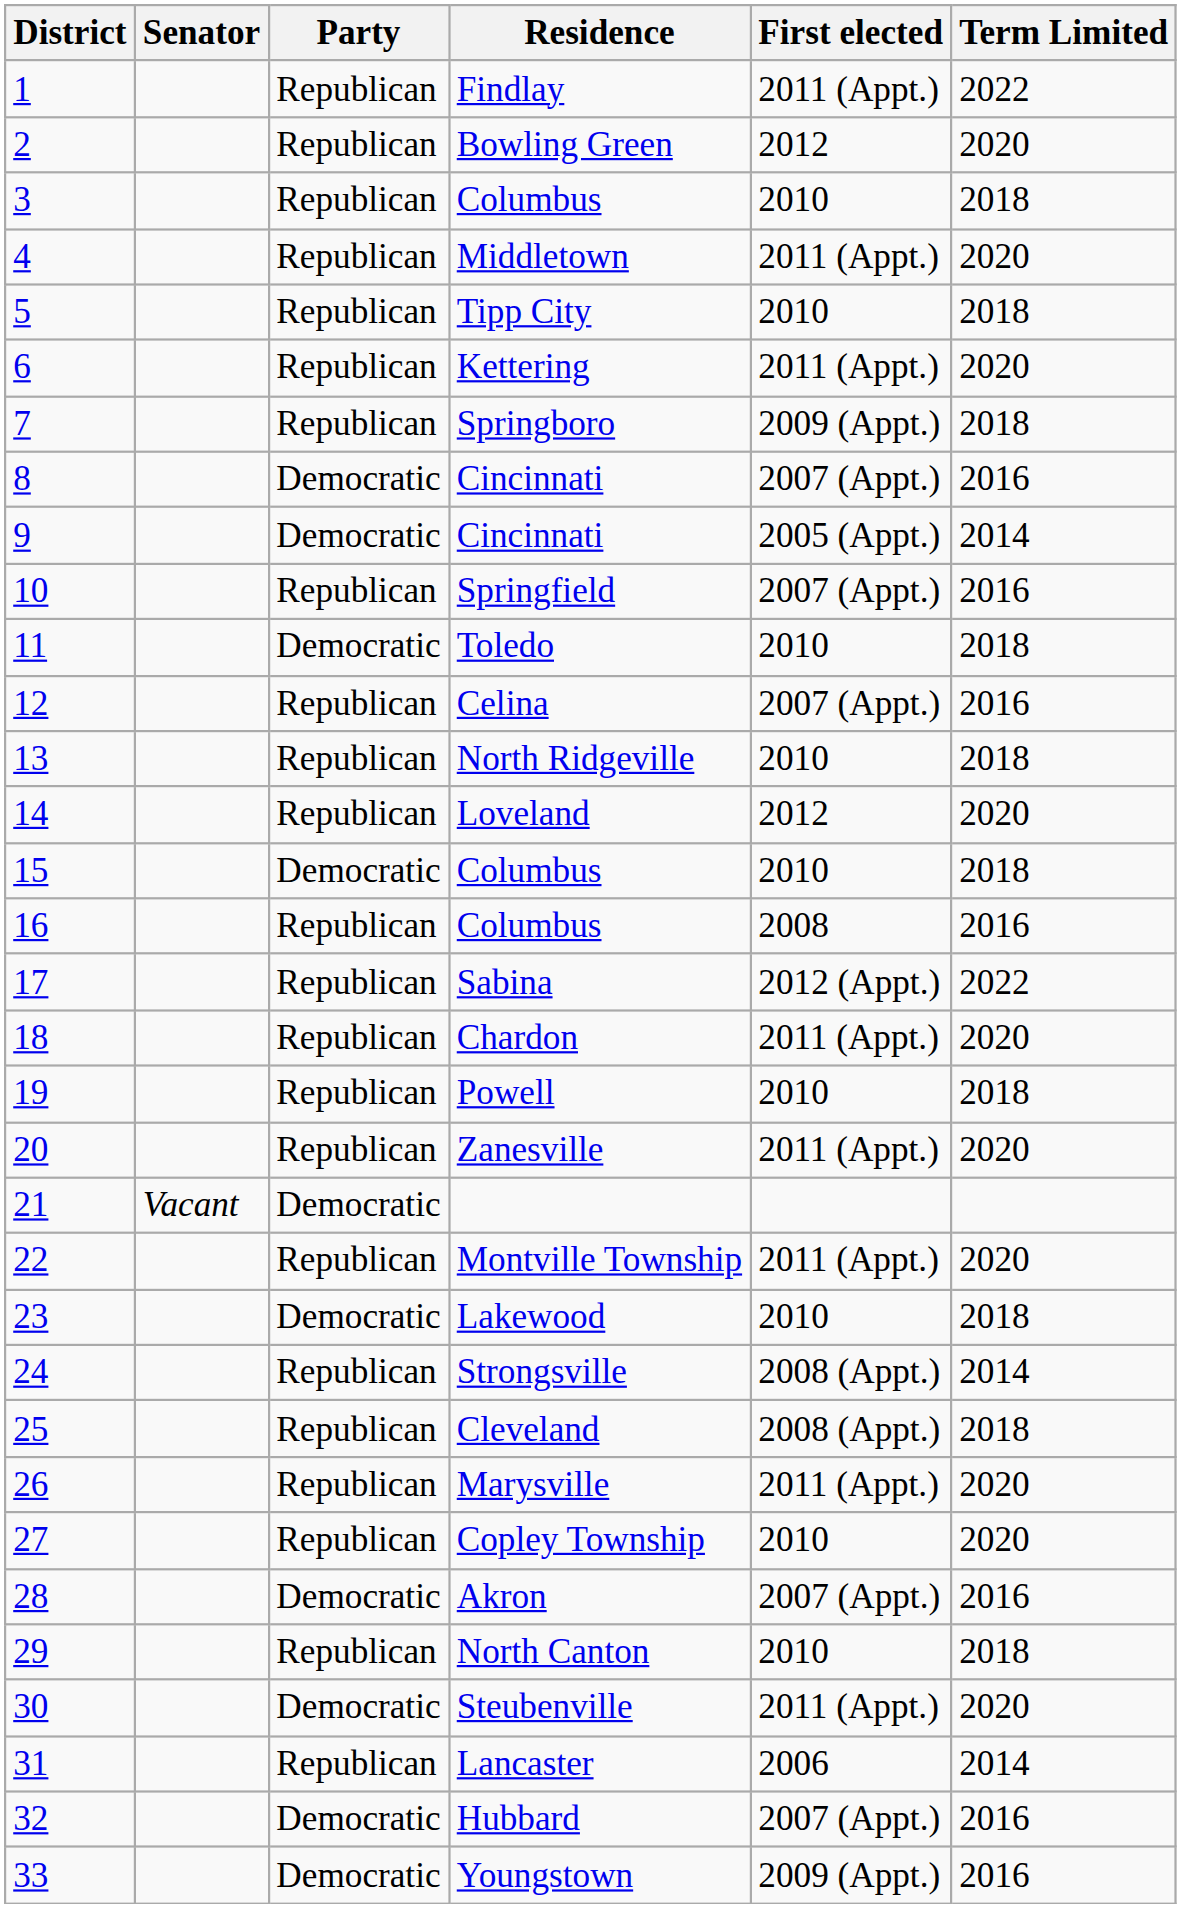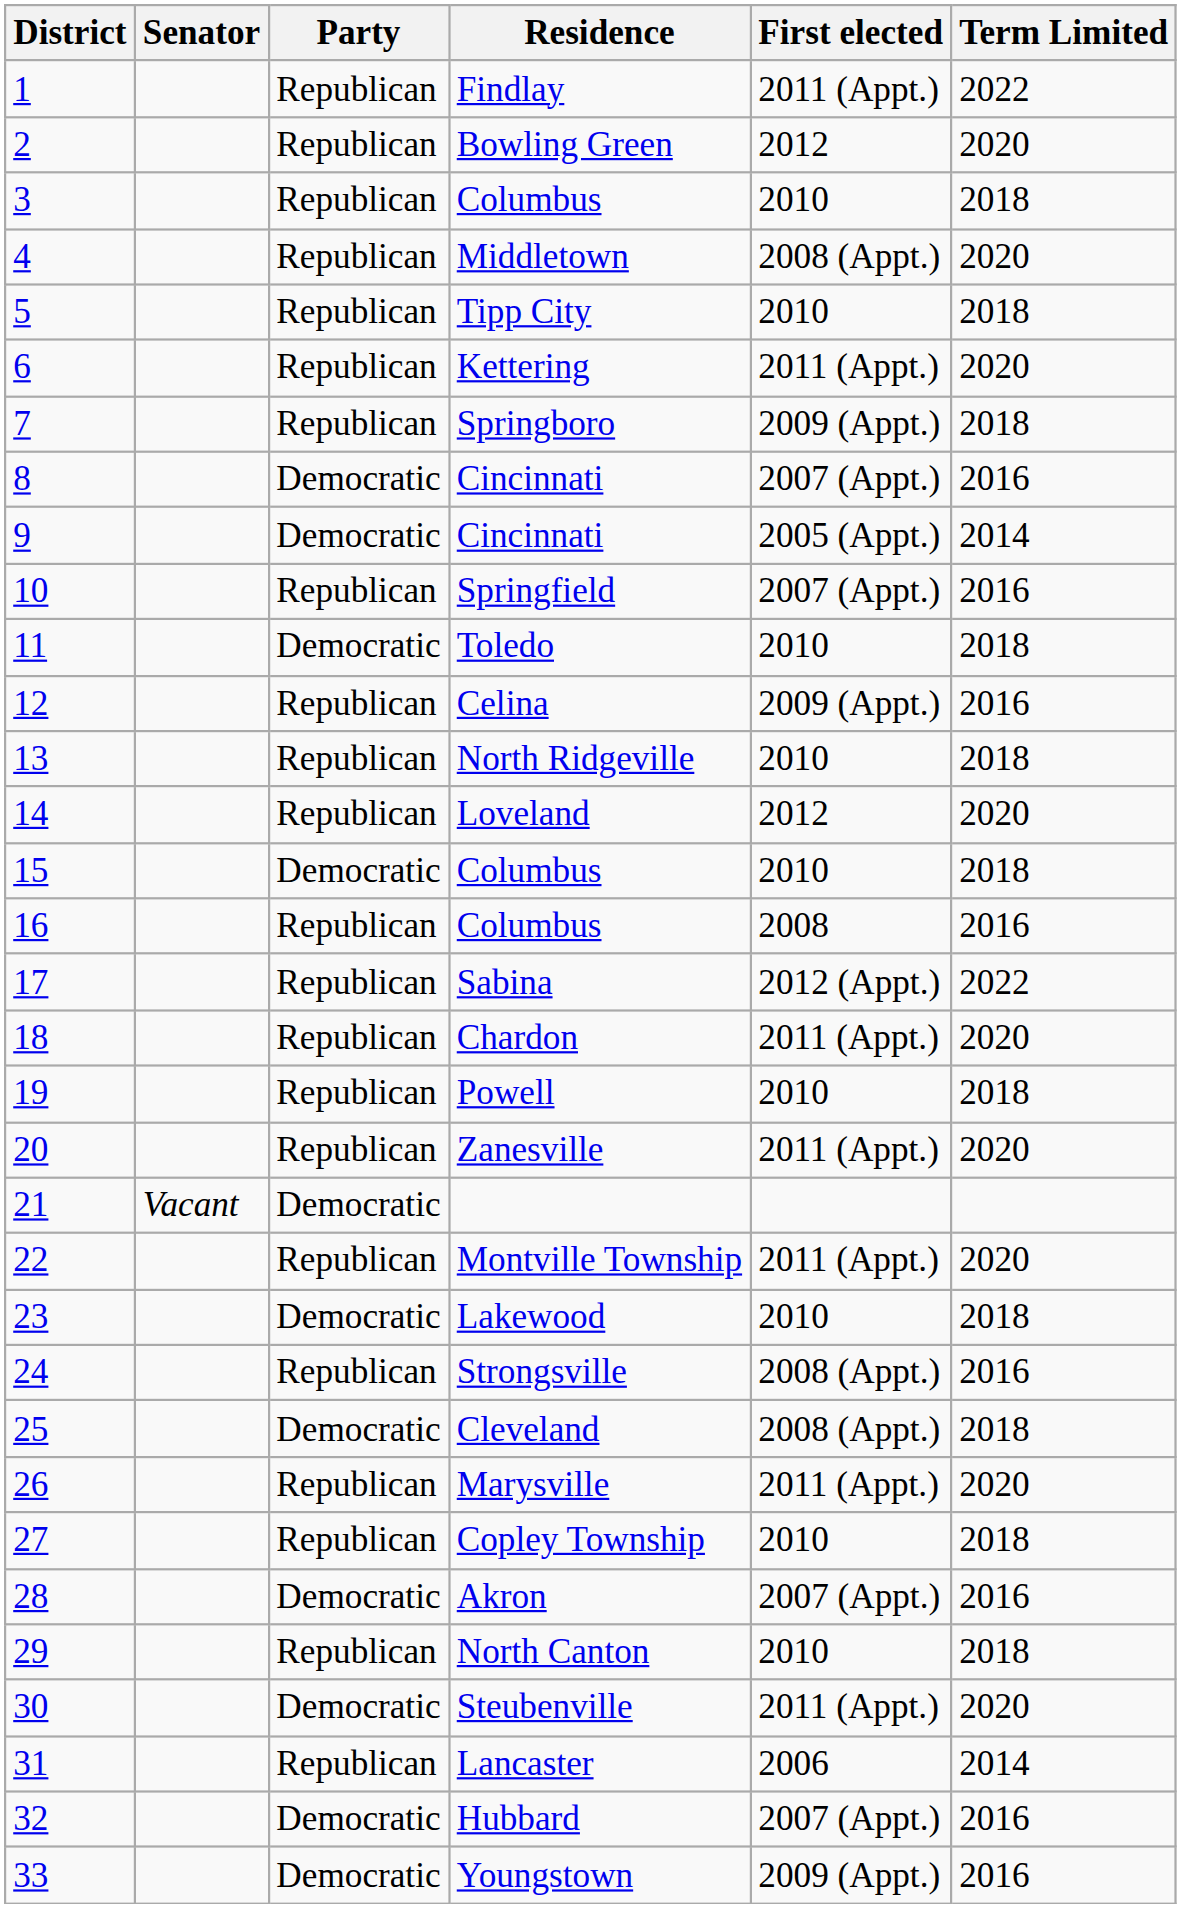Middletown | First elected: 2011 (Appt.) -> 2008 (Appt.)
Celina | First elected: 2007 (Appt.) -> 2009 (Appt.)
Strongsville | Term Limited: 2014 -> 2016
Cleveland | Party: Republican -> Democratic
Copley Township | Term Limited: 2020 -> 2018
